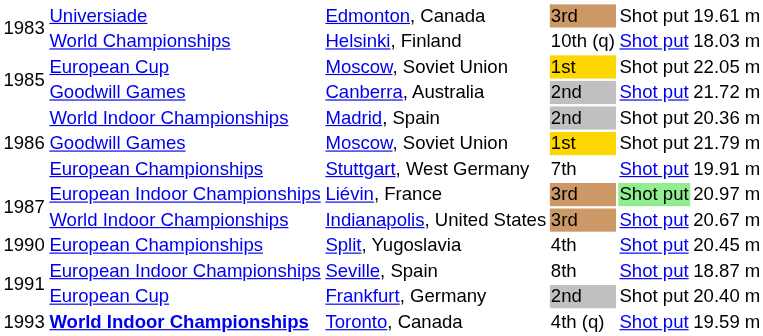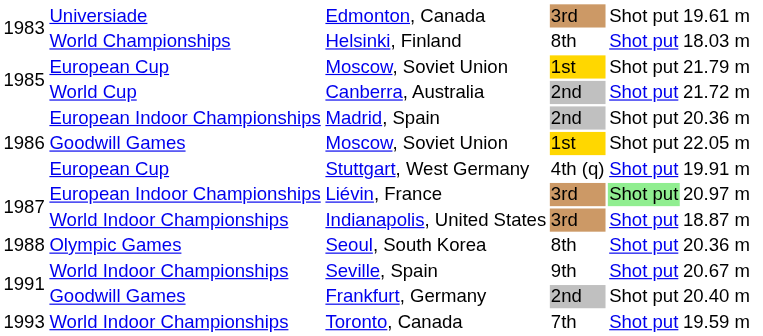Helsinki, Finland | column 4: 10th (q) -> 8th
1985 / Moscow, Soviet Union | column 6: 22.05 m -> 21.79 m
Canberra, Australia | column 2: Goodwill Games -> World Cup
Madrid, Spain | column 2: World Indoor Championships -> European Indoor Championships
1986 / Moscow, Soviet Union | column 6: 21.79 m -> 22.05 m
Stuttgart, West Germany | column 2: European Championships -> European Cup
Stuttgart, West Germany | column 4: 7th -> 4th (q)
Indianapolis, United States | column 6: 20.67 m -> 18.87 m
+ row: 1988 | Olympic Games | Seoul, South Korea | 8th | Shot put | 20.36 m
- row: 1990 | European Championships | Split, Yugoslavia | 4th | Shot put | 20.45 m
Seville, Spain | column 2: European Indoor Championships -> World Indoor Championships
Seville, Spain | column 4: 8th -> 9th
Seville, Spain | column 6: 18.87 m -> 20.67 m
Frankfurt, Germany | column 2: European Cup -> Goodwill Games
Toronto, Canada | column 2: bold -> normal
Toronto, Canada | column 4: 4th (q) -> 7th
